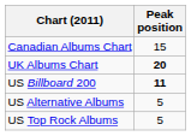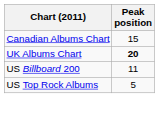US Billboard 200 | Peak position: bold -> normal
- row: US Alternative Albums | 5
